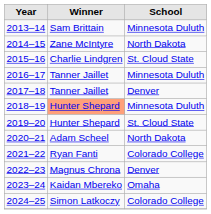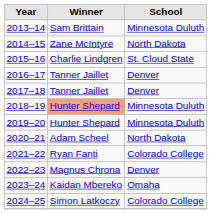2016–17 | School: Minnesota Duluth -> Denver
2019–20 | School: St. Cloud State -> Minnesota Duluth
